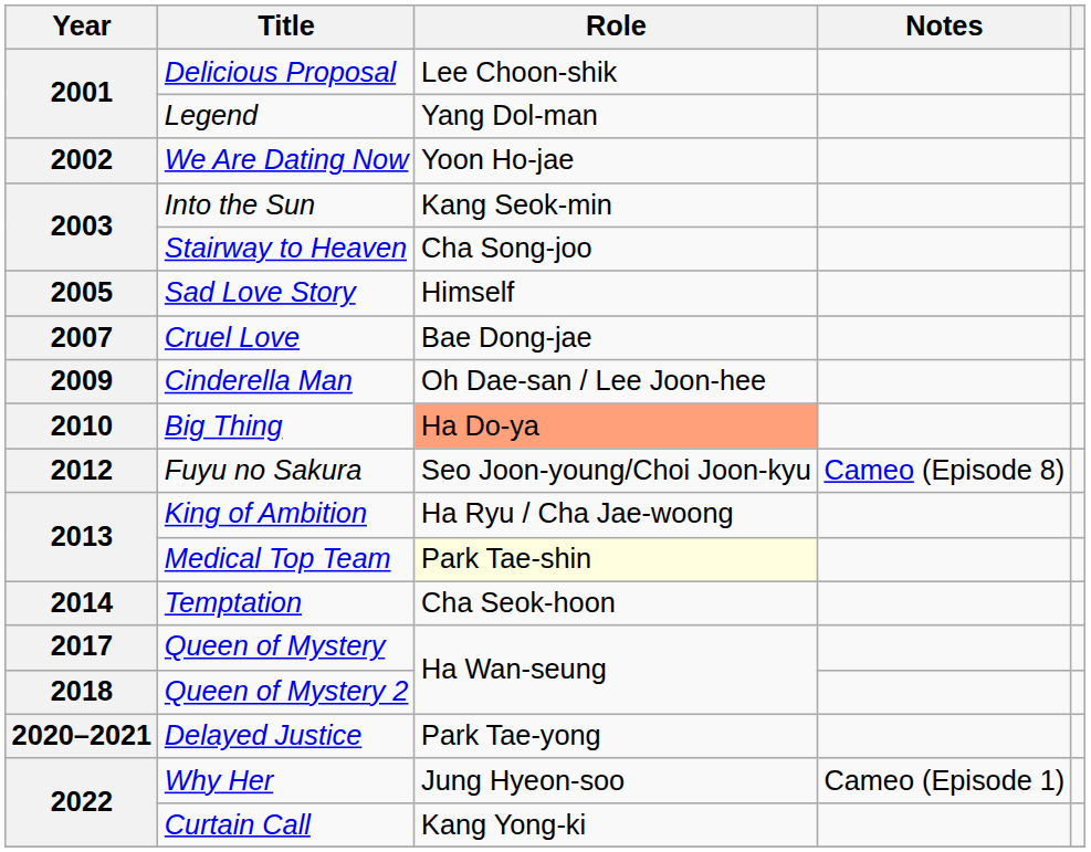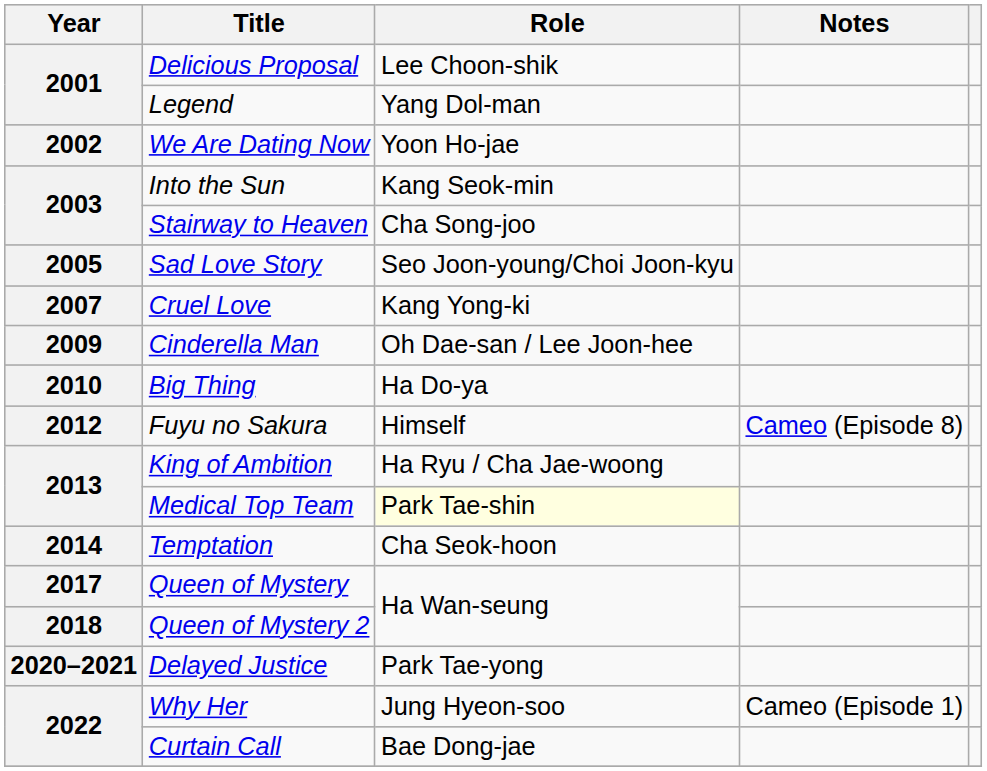Sad Love Story | Role: Himself -> Seo Joon-young/Choi Joon-kyu
Cruel Love | Role: Bae Dong-jae -> Kang Yong-ki
Big Thing | Role: lightsalmon background -> no background
Fuyu no Sakura | Role: Seo Joon-young/Choi Joon-kyu -> Himself
Curtain Call | Role: Kang Yong-ki -> Bae Dong-jae
